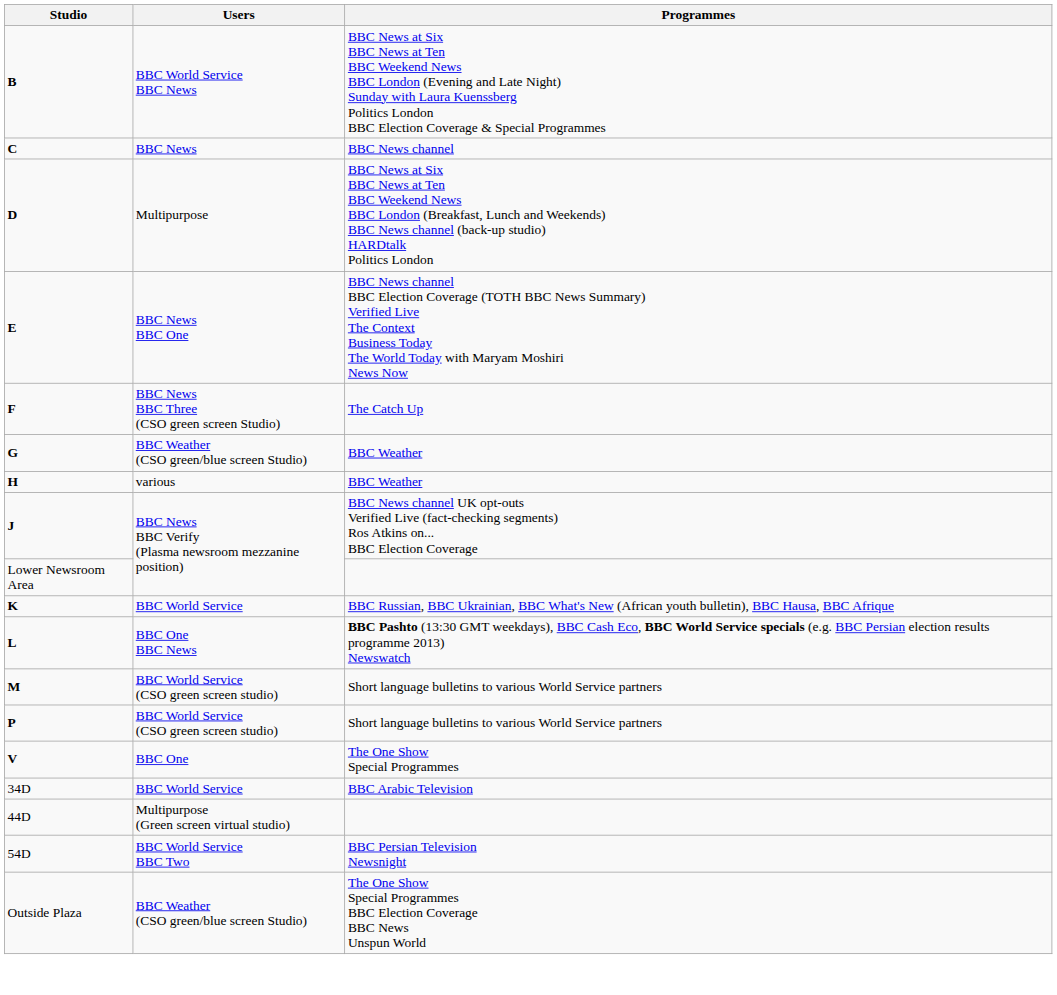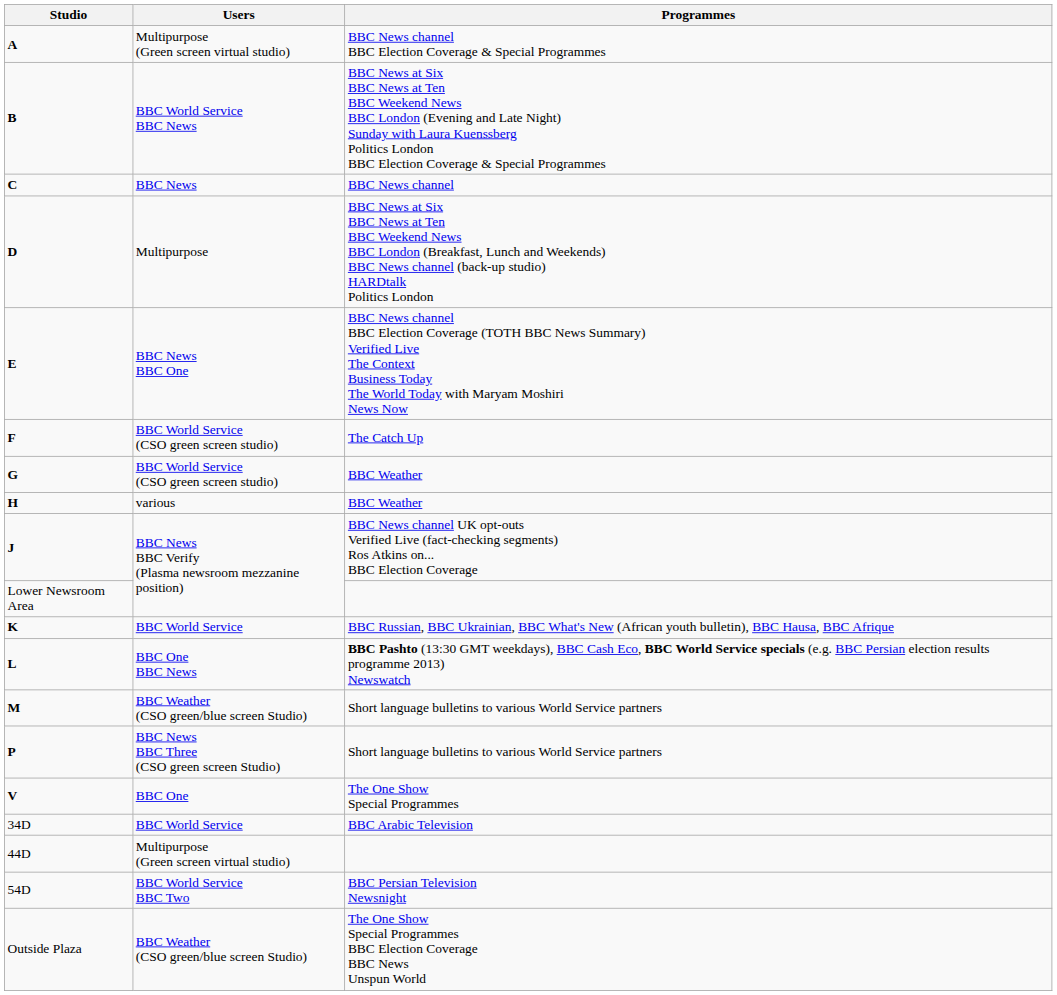+ row: A | Multipurpose (Green screen virtual studio) | BBC News channel BBC Election Coverage & Special Programmes
F | Users: BBC News BBC Three (CSO green screen Studio) -> BBC World Service (CSO green screen studio)
G | Users: BBC Weather (CSO green/blue screen Studio) -> BBC World Service (CSO green screen studio)
M | Users: BBC World Service (CSO green screen studio) -> BBC Weather (CSO green/blue screen Studio)
P | Users: BBC World Service (CSO green screen studio) -> BBC News BBC Three (CSO green screen Studio)
